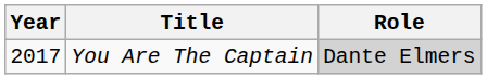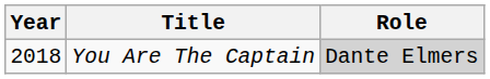You Are The Captain | Year: 2017 -> 2018
